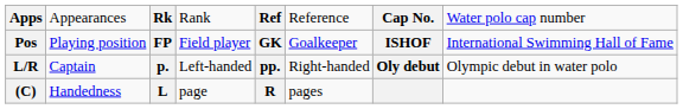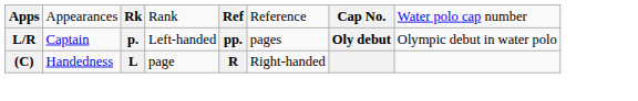- row: Pos | Playing position | FP | Field player | GK | Goalkeeper | ISHOF | International Swimming Hall of Fame
L/R | column 6: Right-handed -> pages
(C) | column 6: pages -> Right-handed
